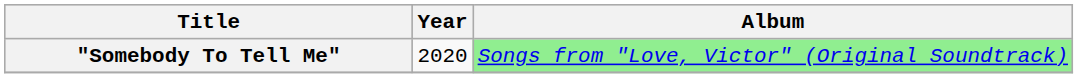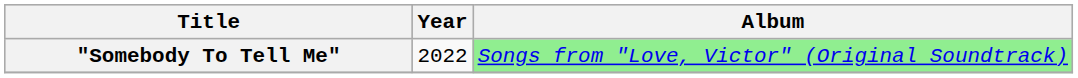"Somebody To Tell Me" | Year: 2020 -> 2022
